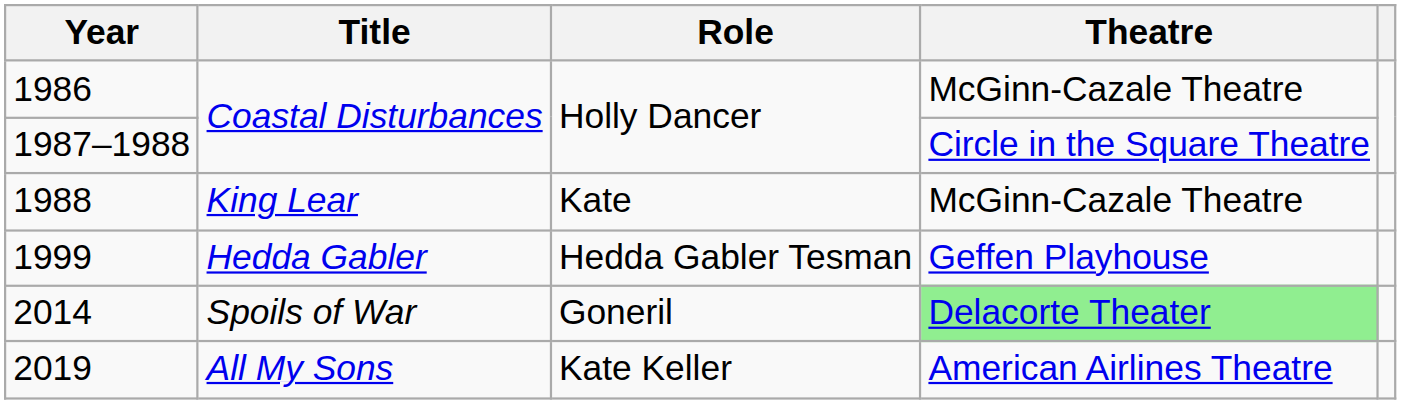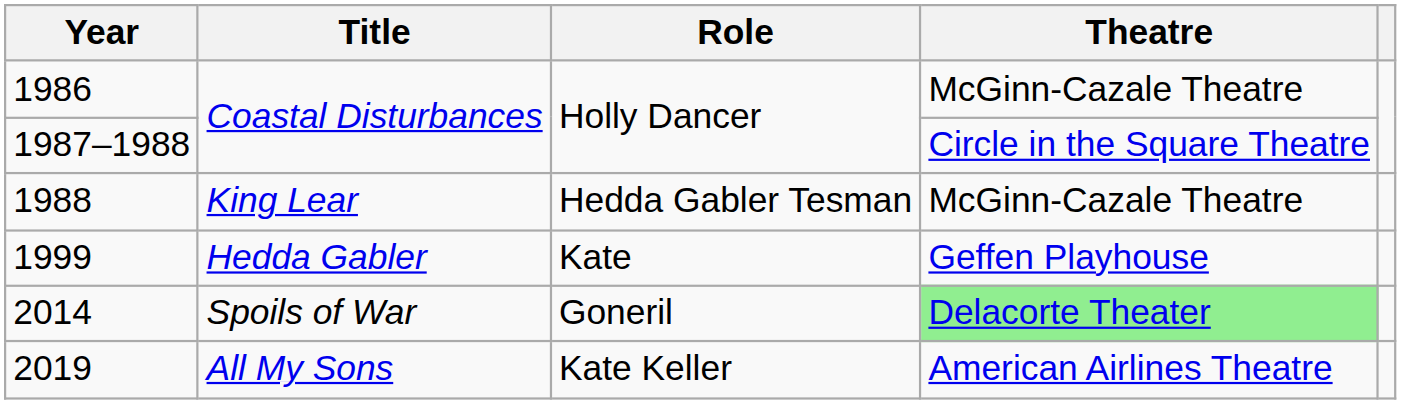1988 | Role: Kate -> Hedda Gabler Tesman
1999 | Role: Hedda Gabler Tesman -> Kate
